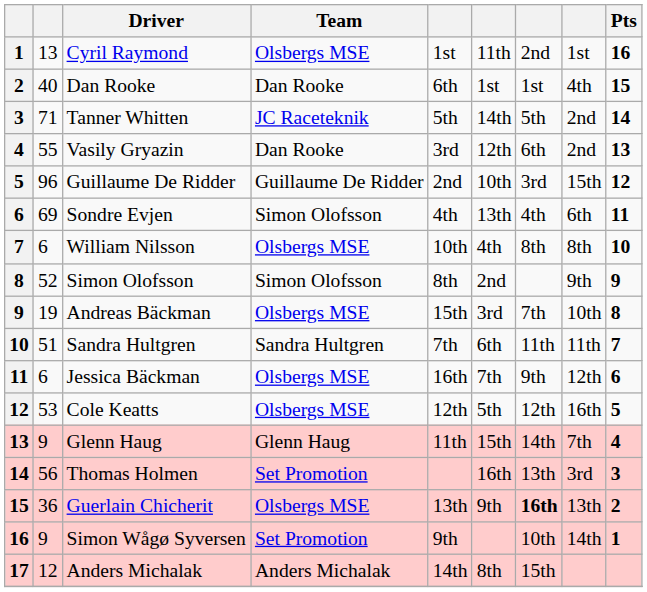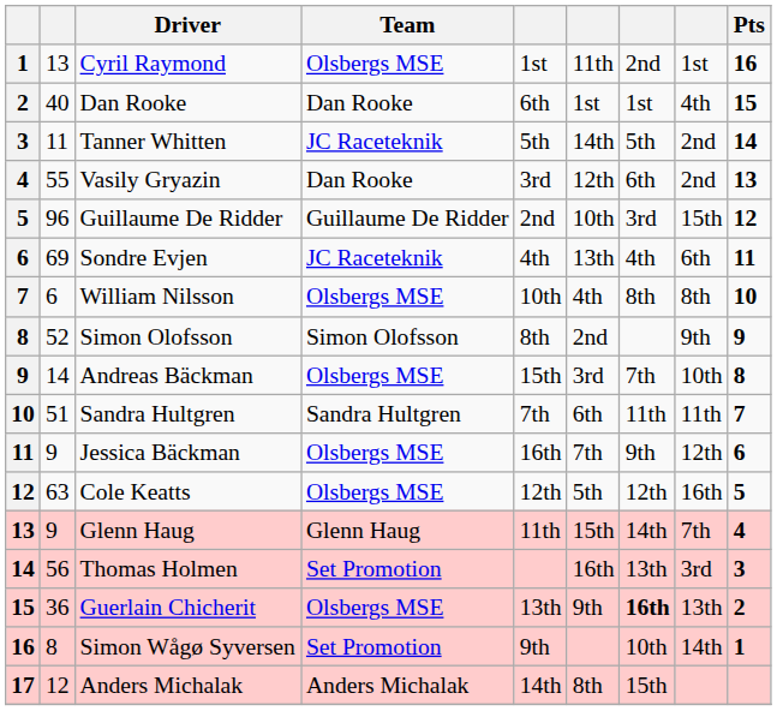Tanner Whitten | column 2: 71 -> 11
Sondre Evjen | Team: Simon Olofsson -> JC Raceteknik
Andreas Bäckman | column 2: 19 -> 14
Jessica Bäckman | column 2: 6 -> 9
Cole Keatts | column 2: 53 -> 63
Simon Wågø Syversen | column 2: 9 -> 8
